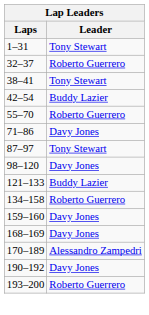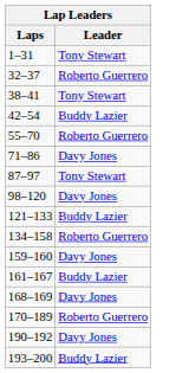+ row: 161–167 | Buddy Lazier
170–189 | Leader: Alessandro Zampedri -> Roberto Guerrero
193–200 | Leader: Roberto Guerrero -> Buddy Lazier
